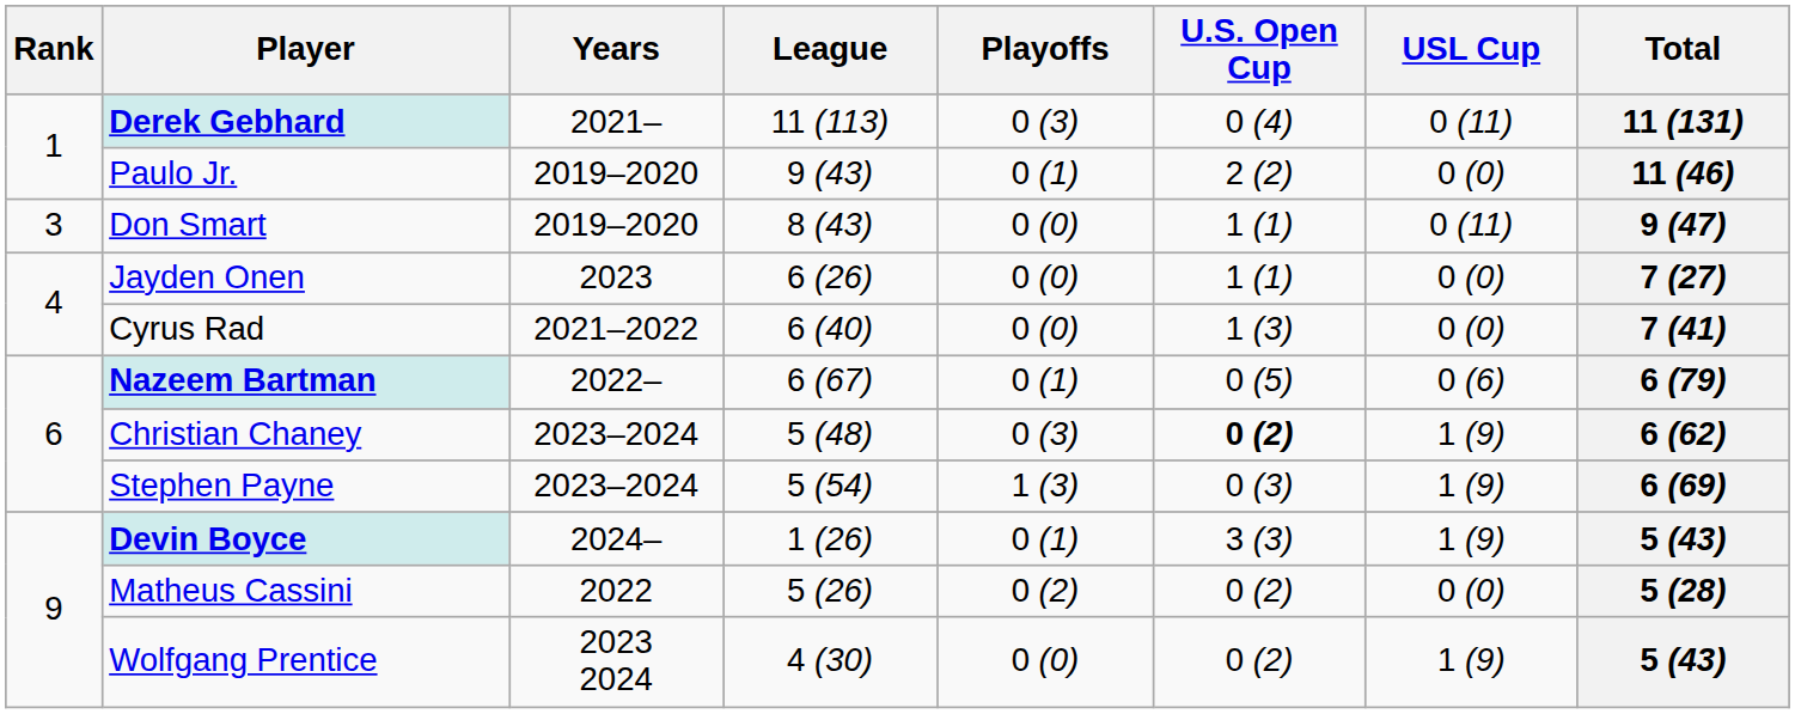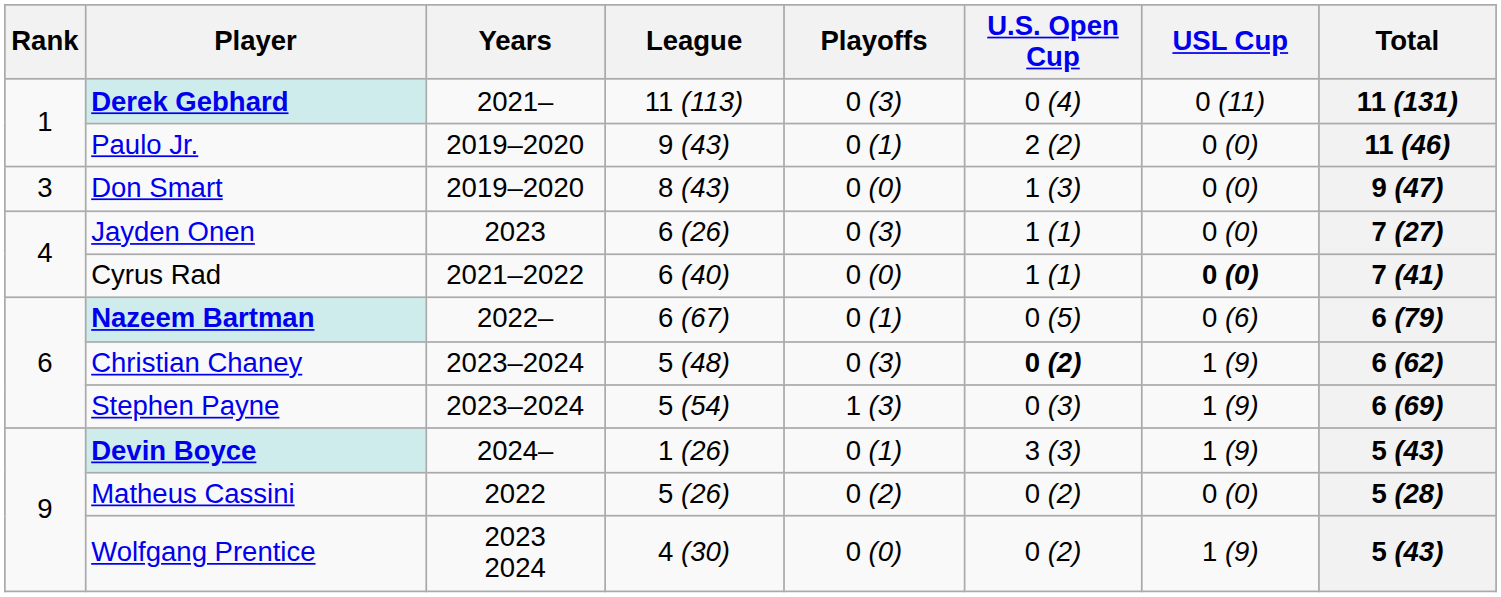Don Smart | U.S. Open Cup: 1 (1) -> 1 (3)
Don Smart | USL Cup: 0 (11) -> 0 (0)
Jayden Onen | Playoffs: 0 (0) -> 0 (3)
Cyrus Rad | U.S. Open Cup: 1 (3) -> 1 (1)
Cyrus Rad | USL Cup: normal -> bold
